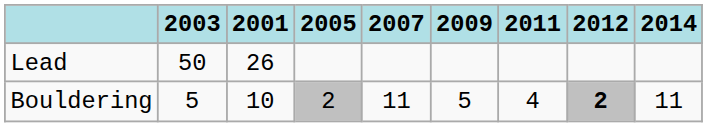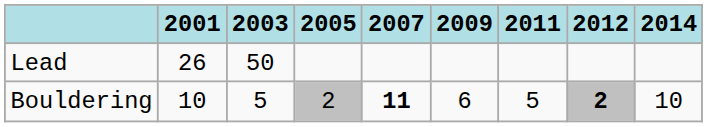columns swapped: 2001 <-> 2003
Bouldering | 2007: normal -> bold
Bouldering | 2009: 5 -> 6
Bouldering | 2011: 4 -> 5
Bouldering | 2014: 11 -> 10
